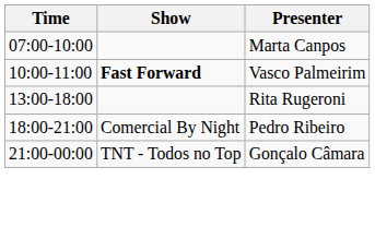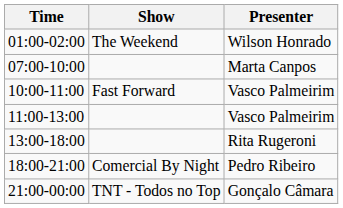+ row: 01:00-02:00 | The Weekend | Wilson Honrado
10:00-11:00 | Show: bold -> normal
+ row: 11:00-13:00 | Vasco Palmeirim
